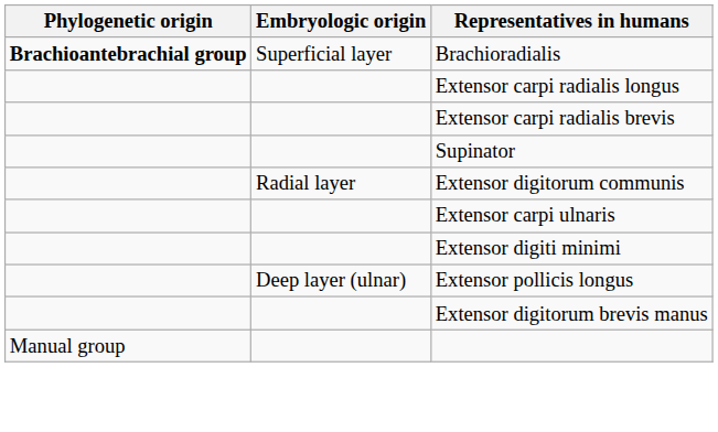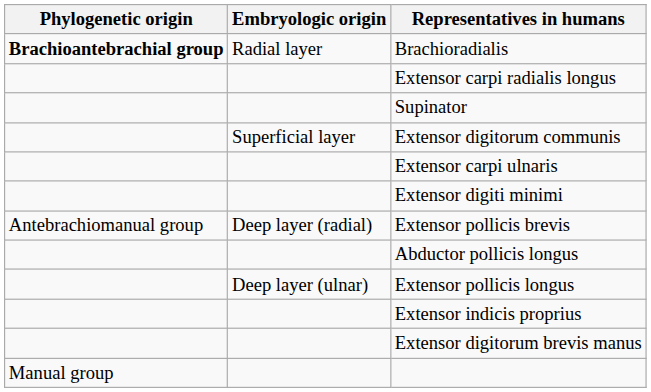Brachioradialis | Embryologic origin: Superficial layer -> Radial layer
- row: Extensor carpi radialis brevis
Extensor digitorum communis | Embryologic origin: Radial layer -> Superficial layer
+ row: Antebrachiomanual group | Deep layer (radial) | Extensor pollicis brevis
+ row: Abductor pollicis longus
+ row: Extensor indicis proprius
